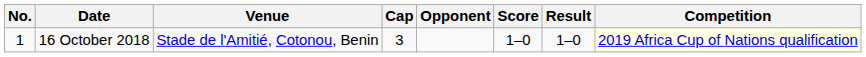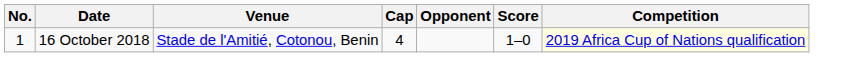- column: Result | 1–0
16 October 2018 | Cap: 3 -> 4
